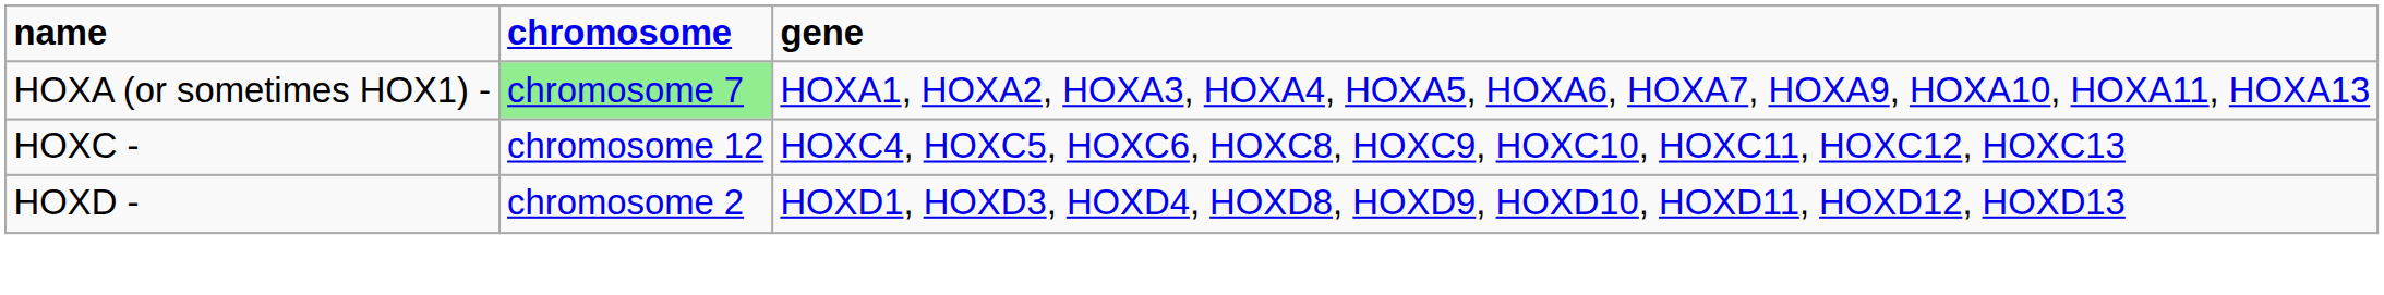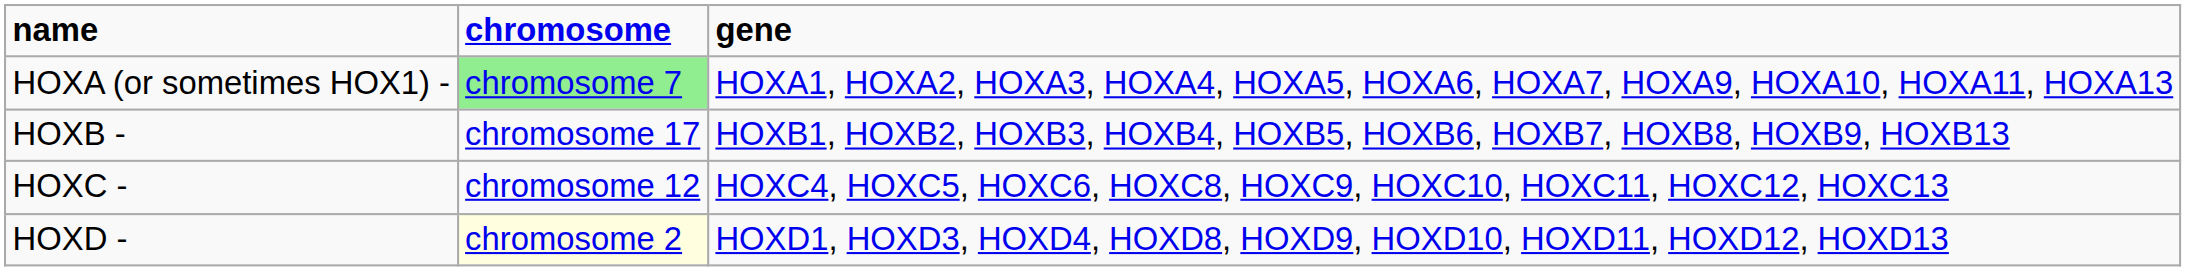+ row: HOXB - | chromosome 17 | HOXB1, HOXB2, HOXB3, HOXB4, HOXB5, HOXB6, HOXB7, HOXB8, HOXB9, HOXB13
HOXD - | chromosome: no background -> lightyellow background
